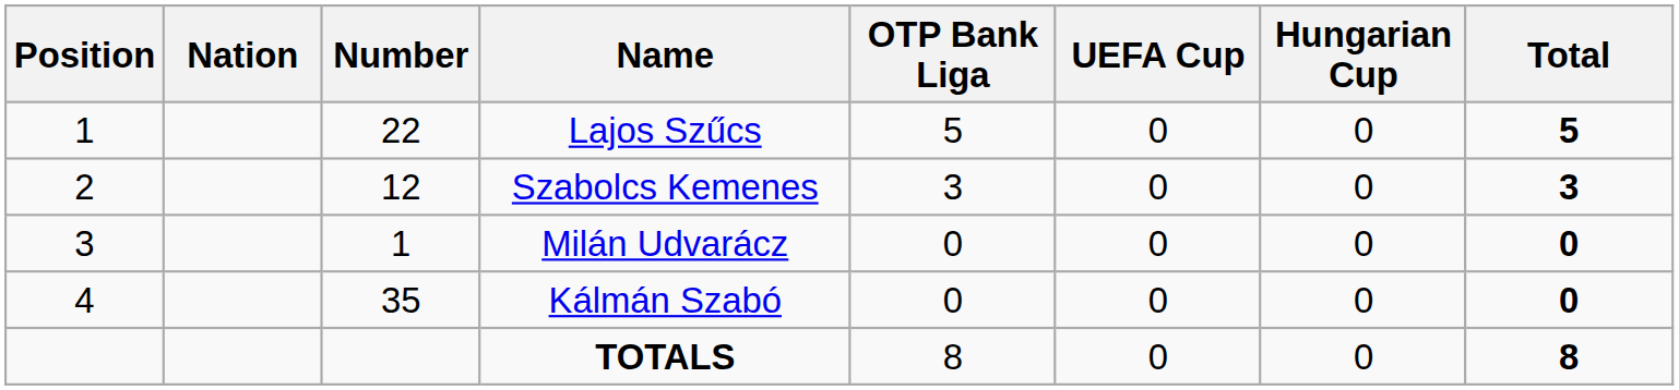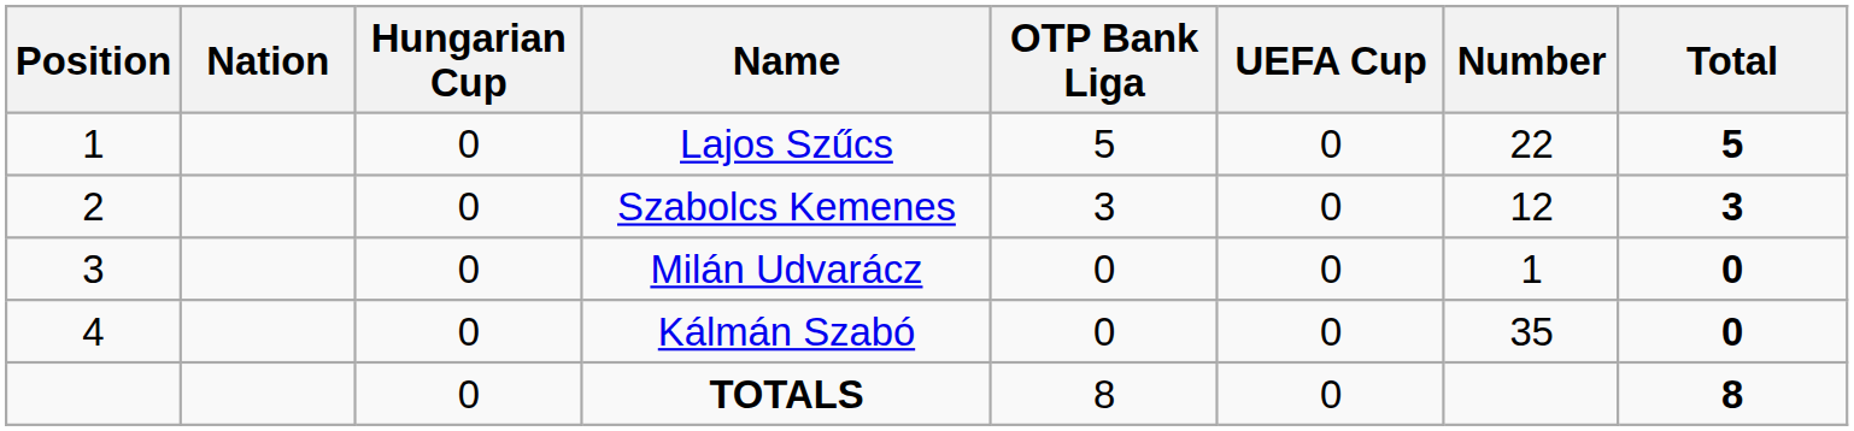columns swapped: Number <-> Hungarian Cup
